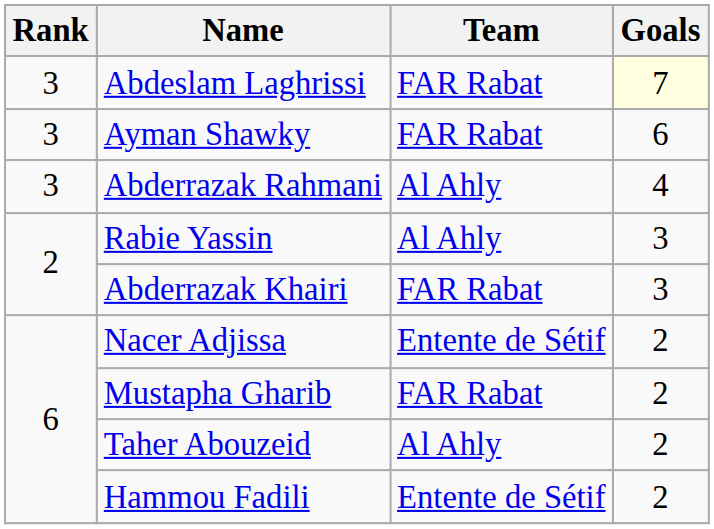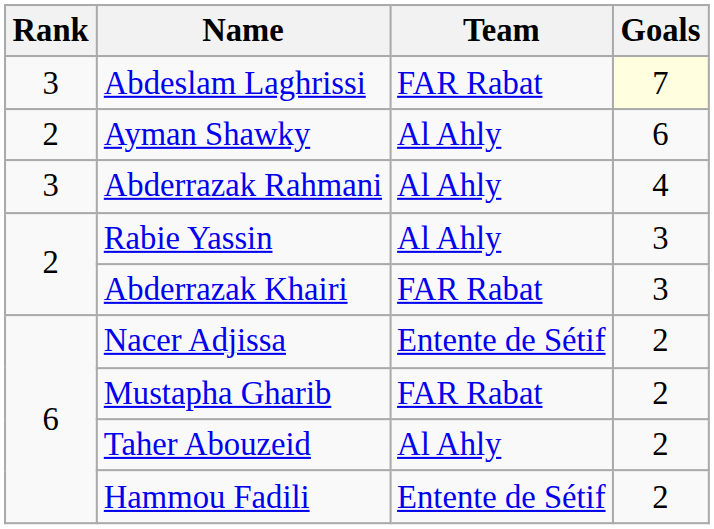Ayman Shawky | Rank: 3 -> 2
Ayman Shawky | Team: FAR Rabat -> Al Ahly
